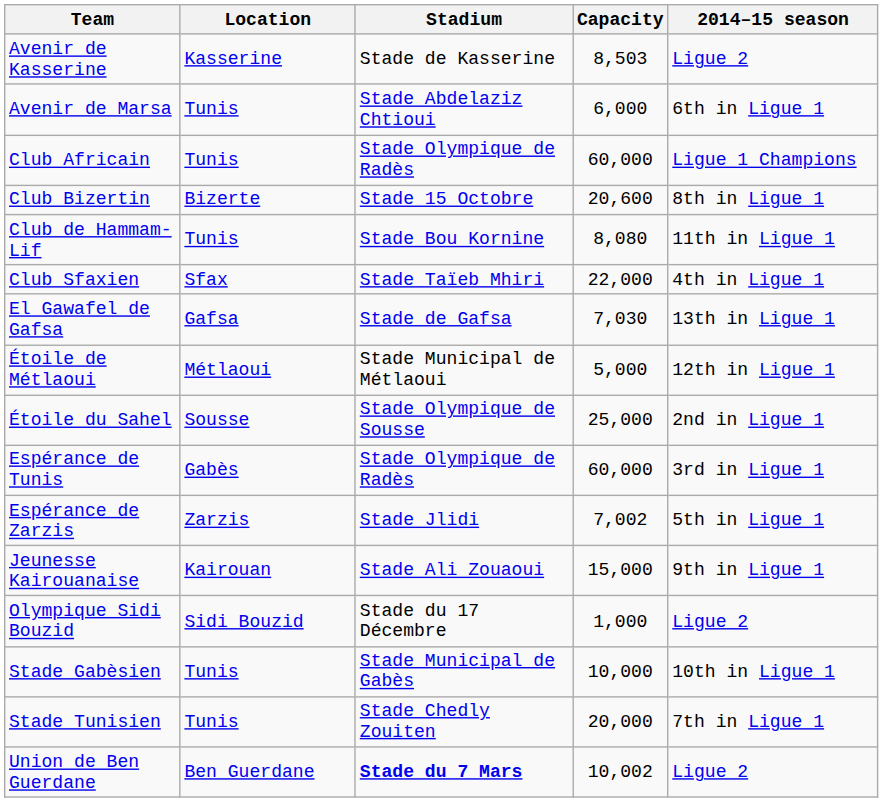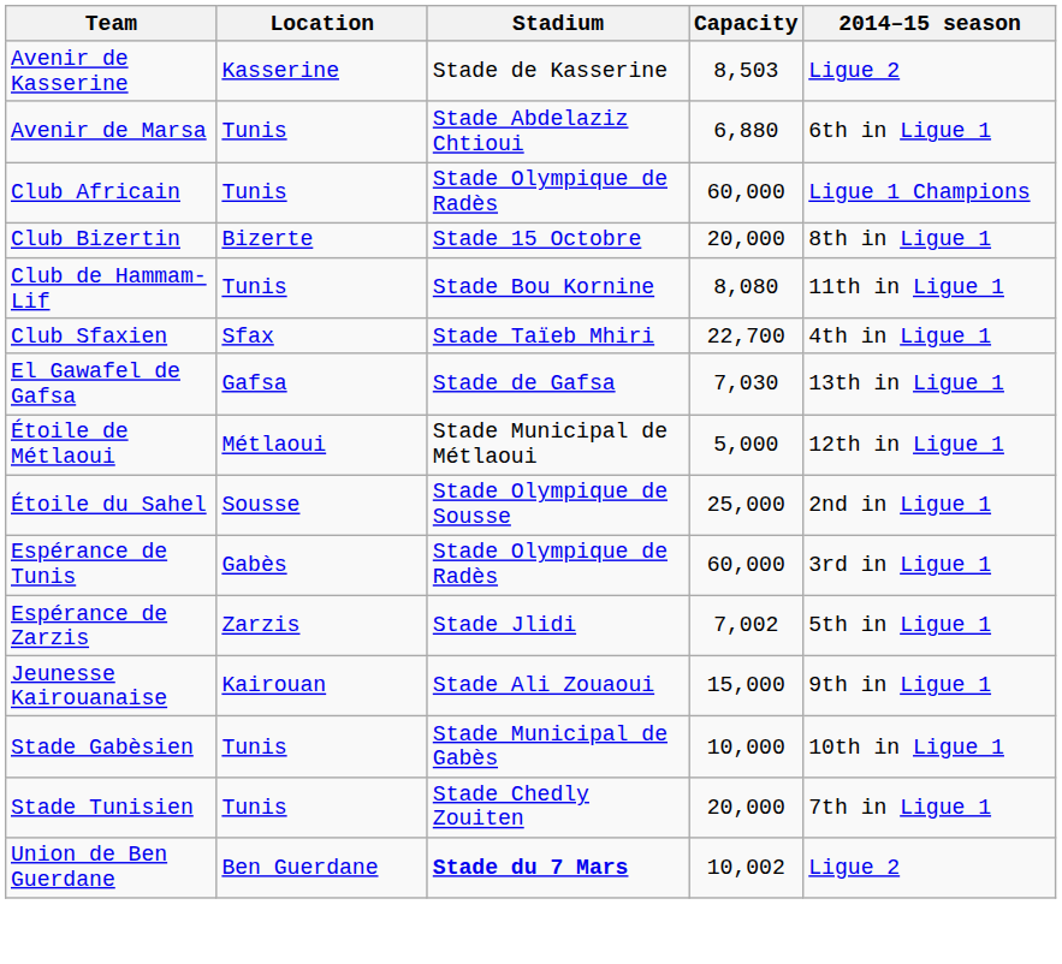Avenir de Marsa | Capacity: 6,000 -> 6,880
Club Bizertin | Capacity: 20,600 -> 20,000
Club Sfaxien | Capacity: 22,000 -> 22,700
- row: Olympique Sidi Bouzid | Sidi Bouzid | Stade du 17 Décembre | 1,000 | Ligue 2
